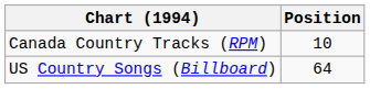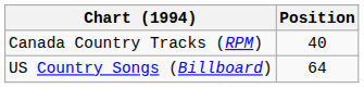Canada Country Tracks (RPM) | Position: 10 -> 40
